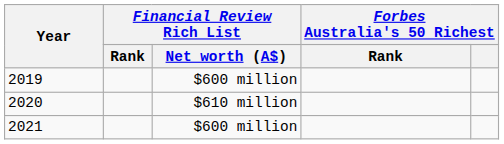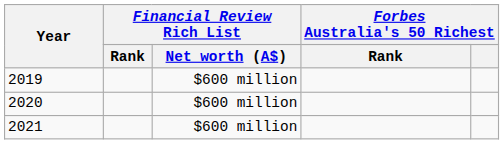2020 | Financial Review Rich List / Net worth (A$): $610 million -> $600 million
